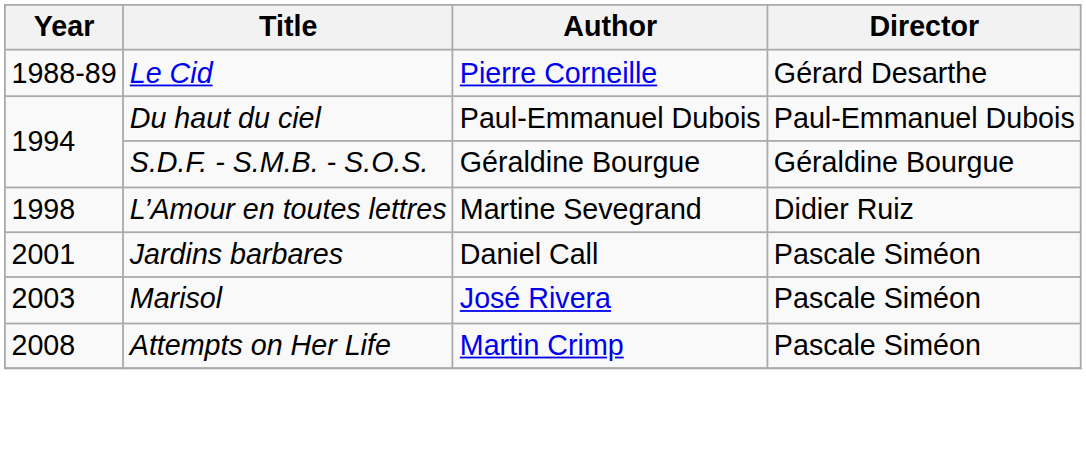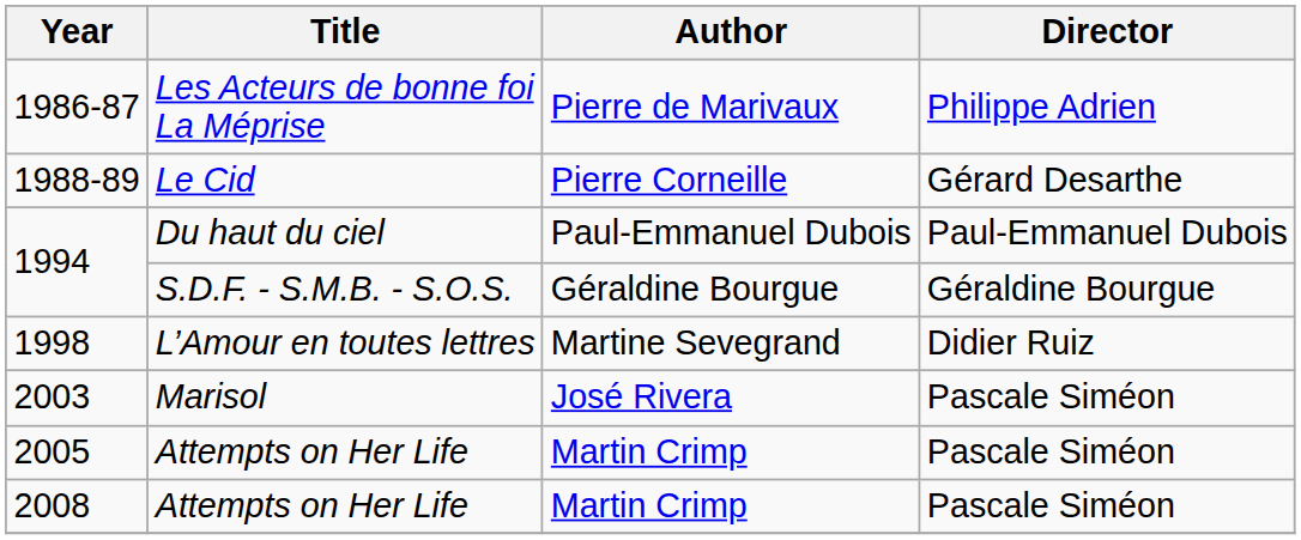+ row: 1986-87 | Les Acteurs de bonne foi La Méprise | Pierre de Marivaux | Philippe Adrien
- row: 2001 | Jardins barbares | Daniel Call | Pascale Siméon
+ row: 2005 | Attempts on Her Life | Martin Crimp | Pascale Siméon
